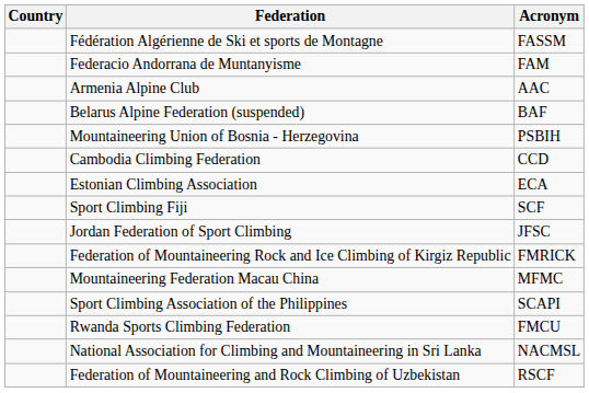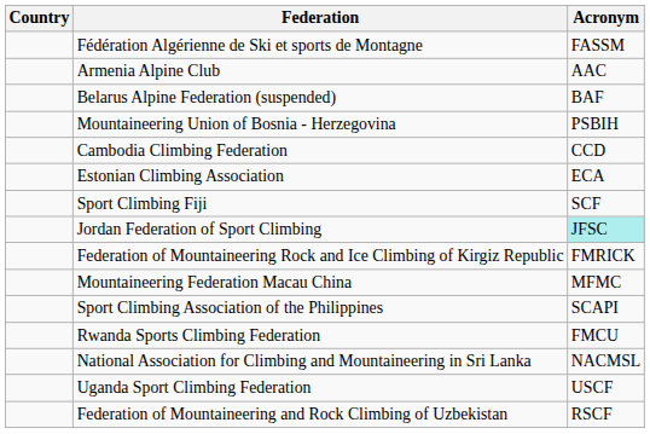- row: Federacio Andorrana de Muntanyisme | FAM
Jordan Federation of Sport Climbing | Acronym: no background -> paleturquoise background
+ row: Uganda Sport Climbing Federation | USCF
